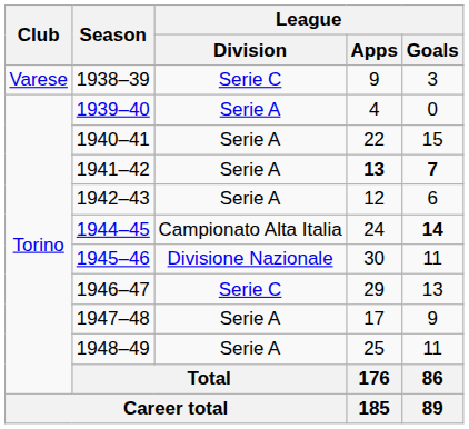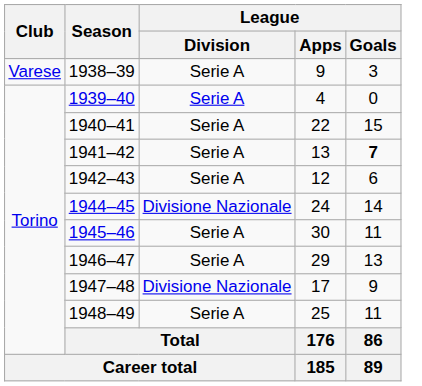1938–39 | League / Division: Serie C -> Serie A
1941–42 | League / Apps: bold -> normal
1944–45 | League / Division: Campionato Alta Italia -> Divisione Nazionale
1944–45 | League / Goals: bold -> normal
1945–46 | League / Division: Divisione Nazionale -> Serie A
1946–47 | League / Division: Serie C -> Serie A
1947–48 | League / Division: Serie A -> Divisione Nazionale
